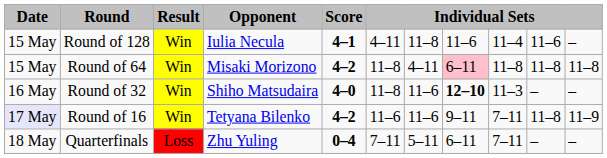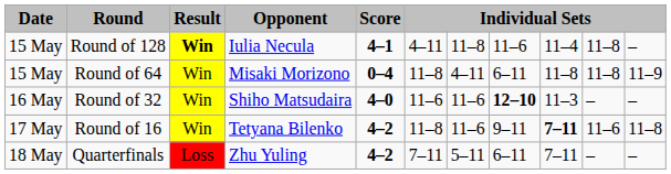Round of 128 | Result: normal -> bold
Round of 128 | column 10: 11–6 -> 11–8
Round of 64 | Score: 4–2 -> 0–4
Round of 64 | column 8: pink background -> no background
Round of 64 | column 11: 11–8 -> 11–9
Round of 32 | column 6: 11–8 -> 11–6
Round of 16 | Date: lavender background -> no background
Round of 16 | column 6: 11–6 -> 11–8
Round of 16 | column 9: normal -> bold
Round of 16 | column 10: 11–8 -> 11–6
Round of 16 | column 11: 11–9 -> 11–8
Quarterfinals | Score: 0–4 -> 4–2
